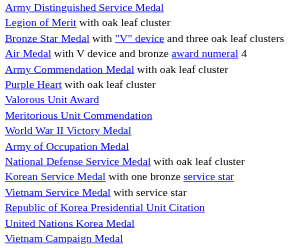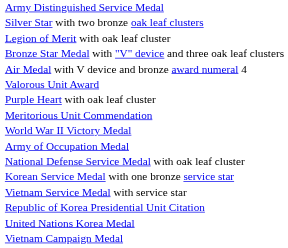+ row: Silver Star with two bronze oak leaf clusters
- row: Army Commendation Medal with oak leaf cluster
rows swapped: Purple Heart with oak leaf cluster <-> Valorous Unit Award
